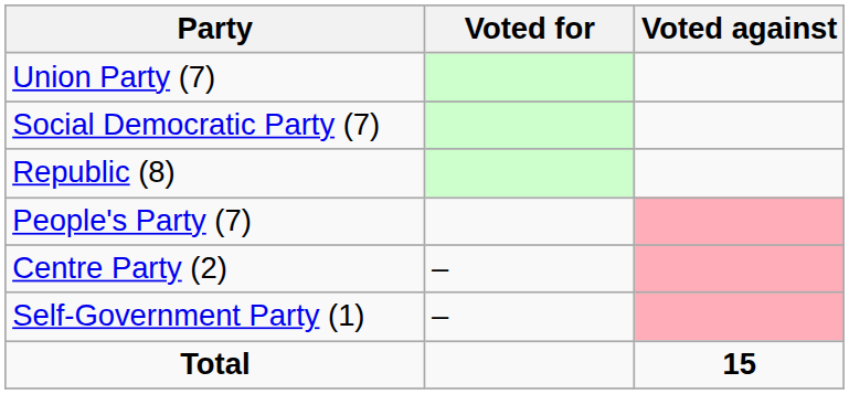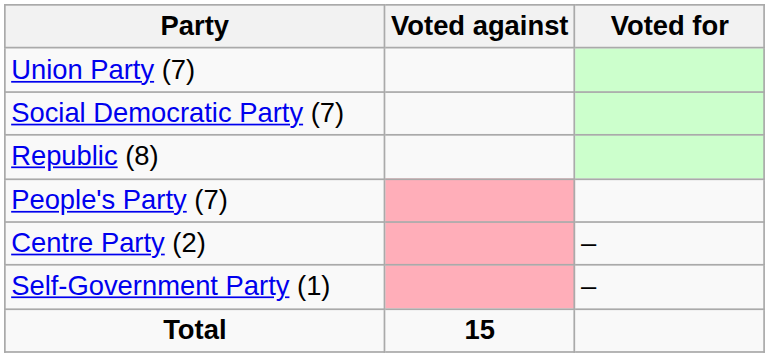columns swapped: Voted for <-> Voted against
